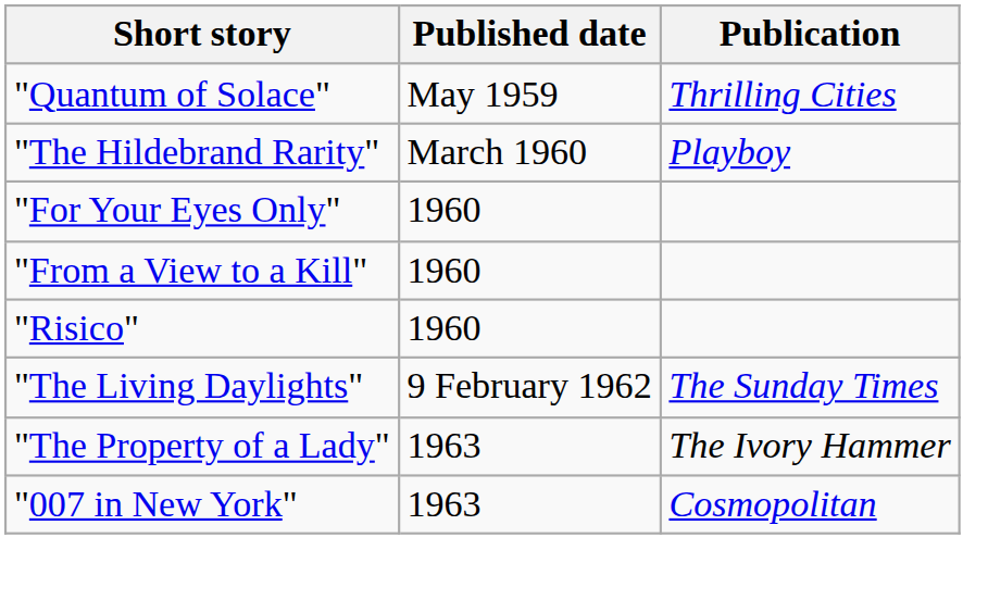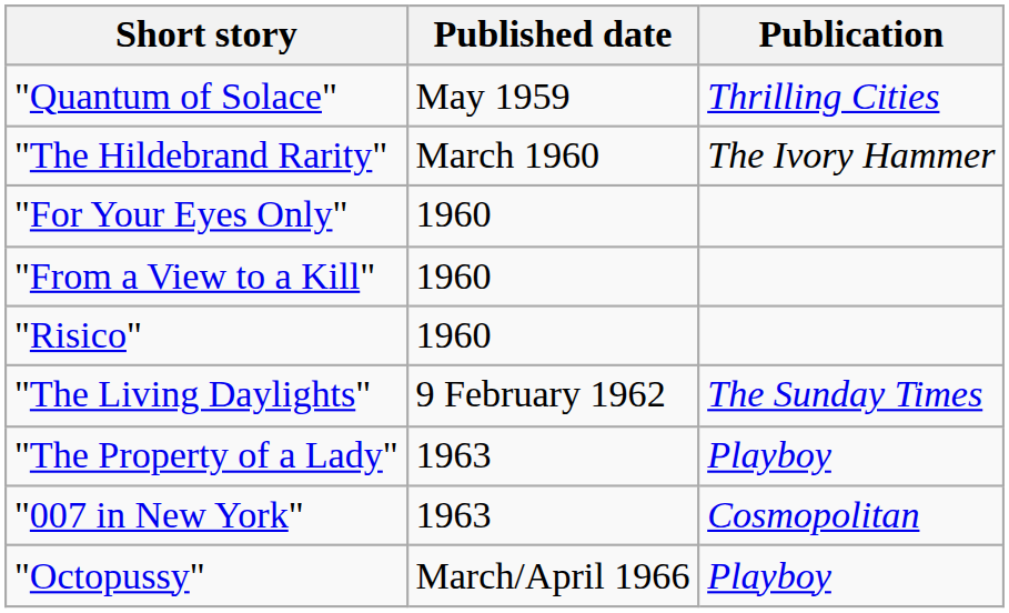"The Hildebrand Rarity" | Publication: Playboy -> The Ivory Hammer
"The Property of a Lady" | Publication: The Ivory Hammer -> Playboy
+ row: "Octopussy" | March/April 1966 | Playboy
